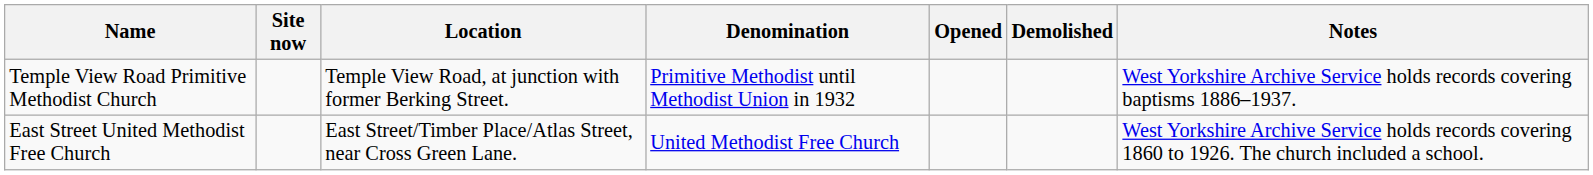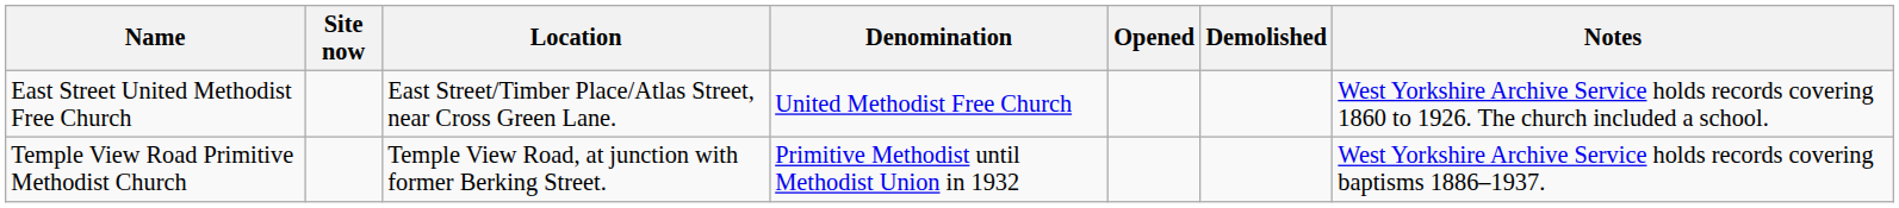rows swapped: East Street United Methodist Free Church <-> Temple View Road Primitive Methodist Church
